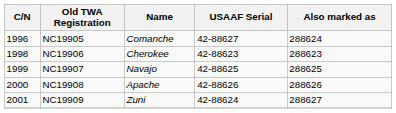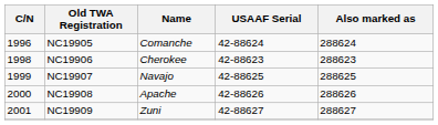NC19905 | USAAF Serial: 42-88627 -> 42-88624
NC19909 | USAAF Serial: 42-88624 -> 42-88627
